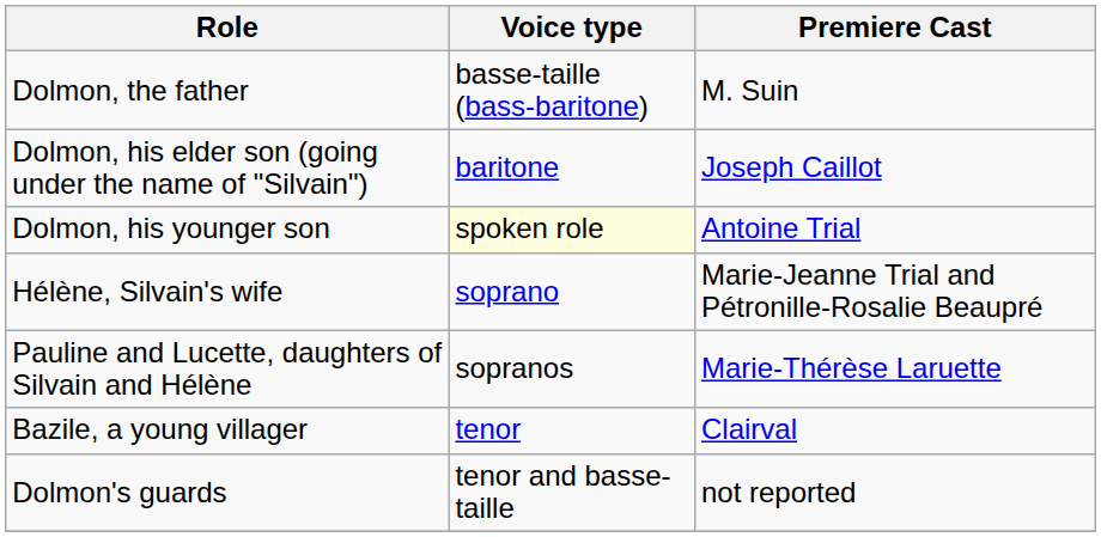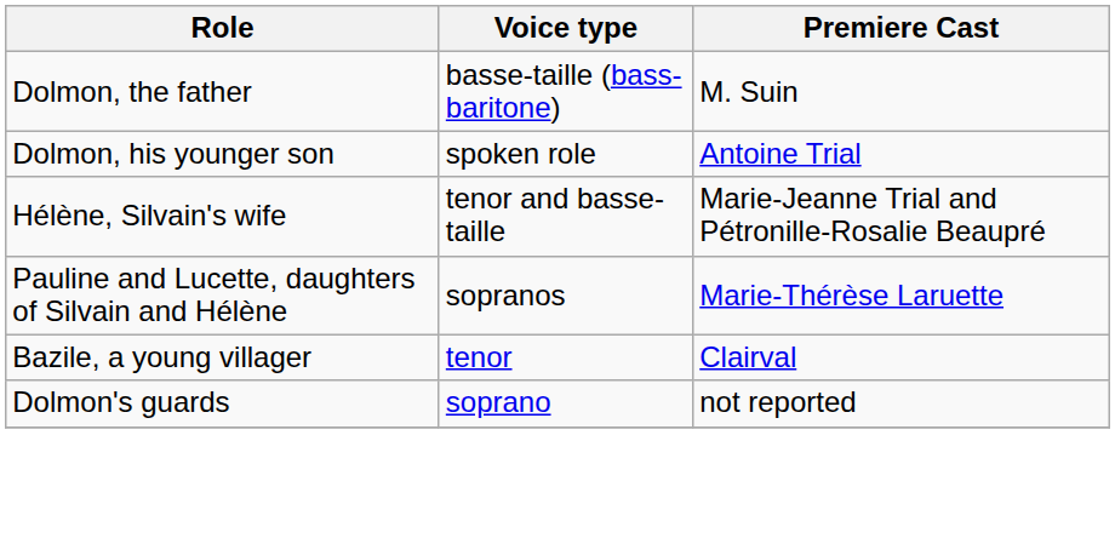- row: Dolmon, his elder son (going under the name of "Silvain") | baritone | Joseph Caillot
Dolmon, his younger son | Voice type: lightyellow background -> no background
Hélène, Silvain's wife | Voice type: soprano -> tenor and basse-taille
Dolmon's guards | Voice type: tenor and basse-taille -> soprano
